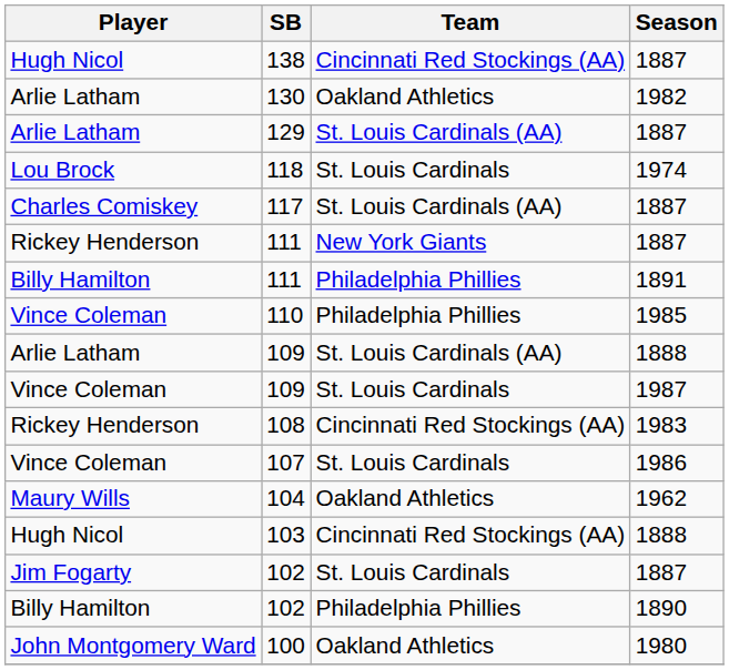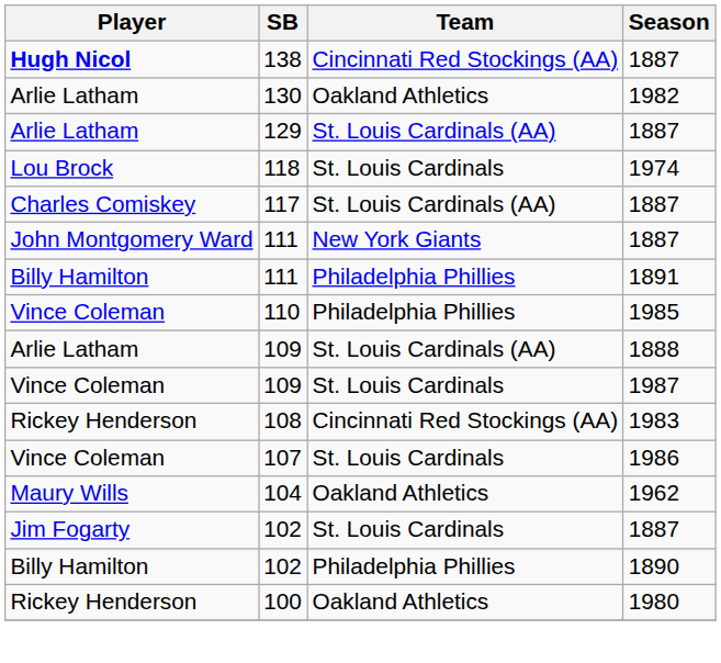138 | Player: normal -> bold
111 / 1887 | Player: Rickey Henderson -> John Montgomery Ward
- row: Hugh Nicol | 103 | Cincinnati Red Stockings (AA) | 1888
100 | Player: John Montgomery Ward -> Rickey Henderson
